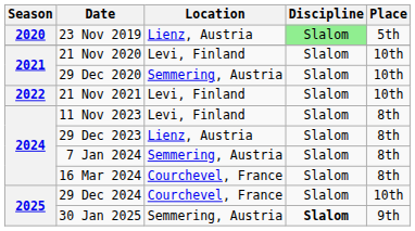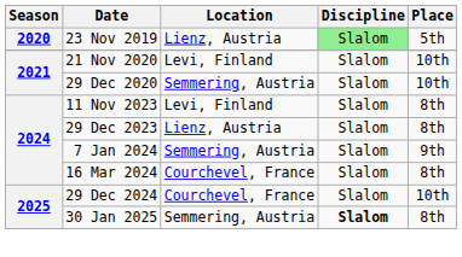- row: 2022 | 21 Nov 2021 | Levi, Finland | Slalom | 10th
7 Jan 2024 | Place: 8th -> 9th
30 Jan 2025 | Place: 9th -> 8th
